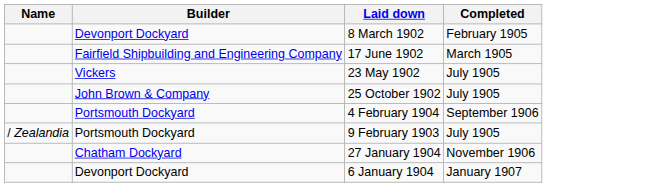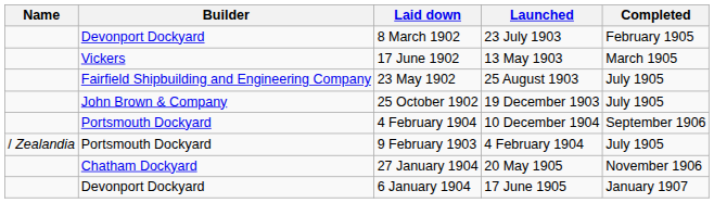+ column: Launched | 23 July 1903 | 13 May 1903 | 25 August 1903 | 19 December 1903 | 10 December 1904 | 4 February 1904 | 20 May 1905 | 17 June 1905
17 June 1902 | Builder: Fairfield Shipbuilding and Engineering Company -> Vickers
23 May 1902 | Builder: Vickers -> Fairfield Shipbuilding and Engineering Company
